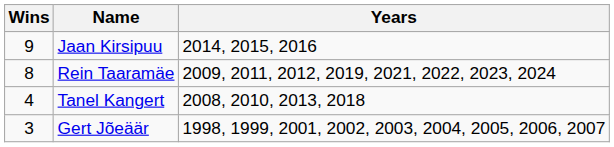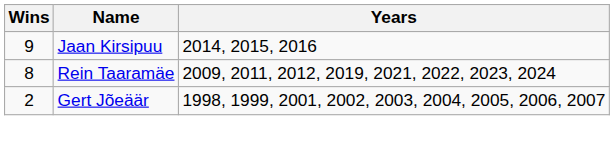- row: 4 | Tanel Kangert | 2008, 2010, 2013, 2018
Gert Jõeäär | Wins: 3 -> 2
